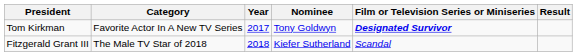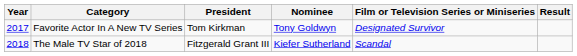columns swapped: Year <-> President
Favorite Actor In A New TV Series | Film or Television Series or Miniseries: bold -> normal
